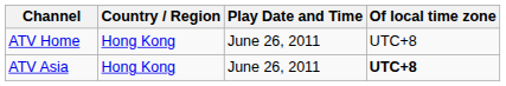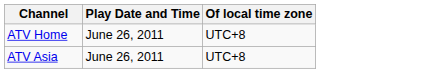- column: Country / Region | Hong Kong | Hong Kong
ATV Asia | Of local time zone: bold -> normal
